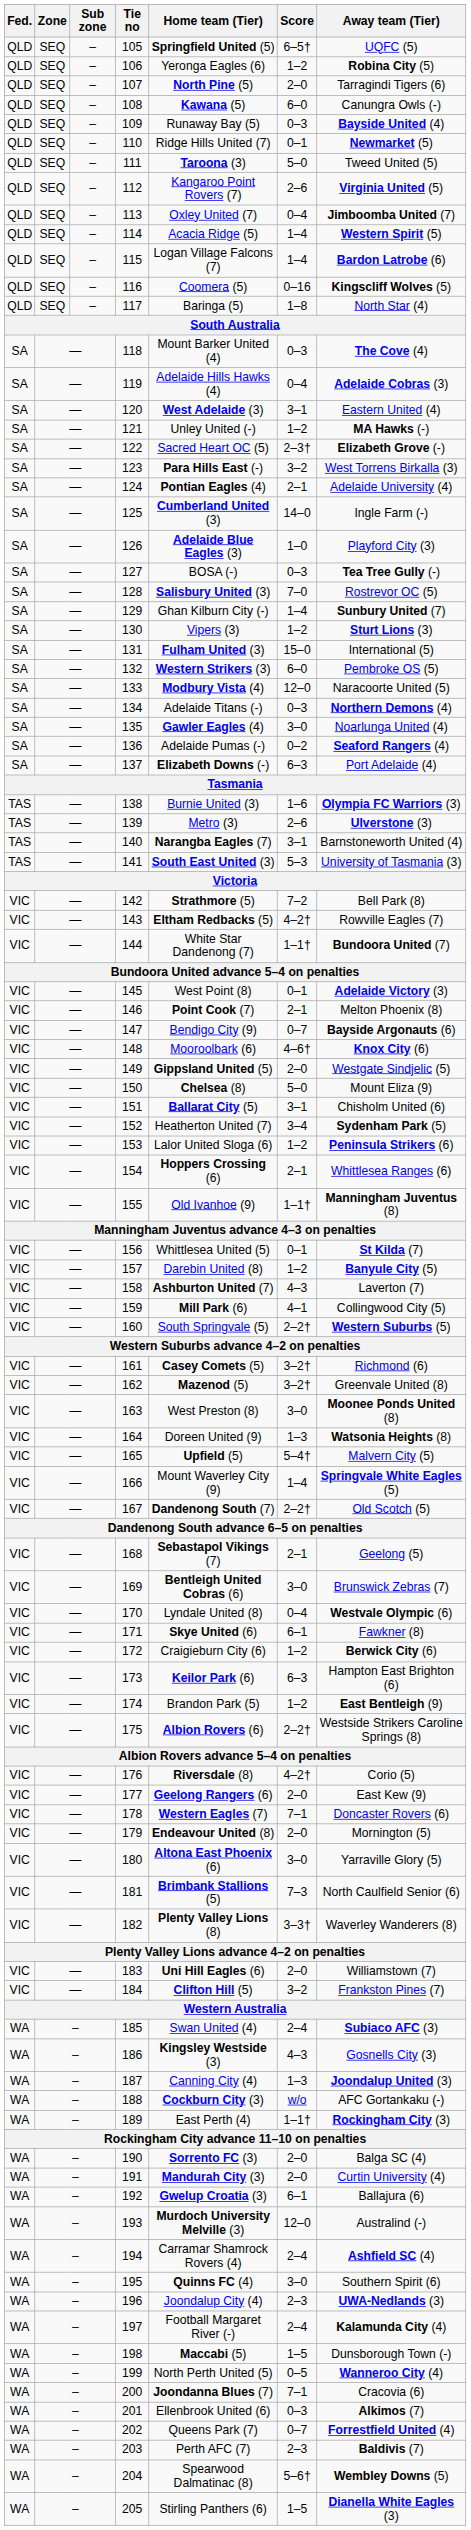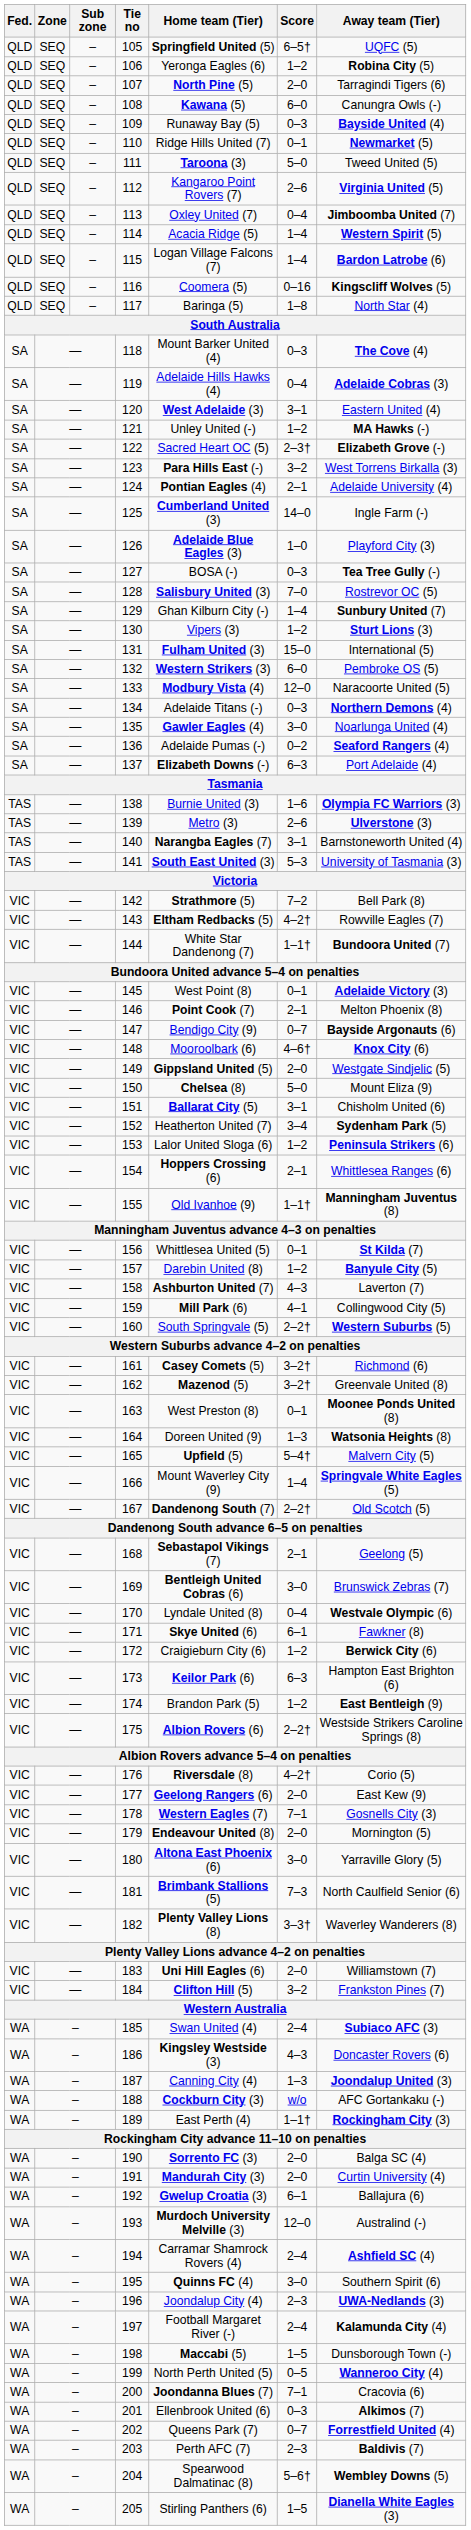163 | Score: 3–0 -> 0–1
178 | Away team (Tier): Doncaster Rovers (6) -> Gosnells City (3)
186 | Away team (Tier): Gosnells City (3) -> Doncaster Rovers (6)
